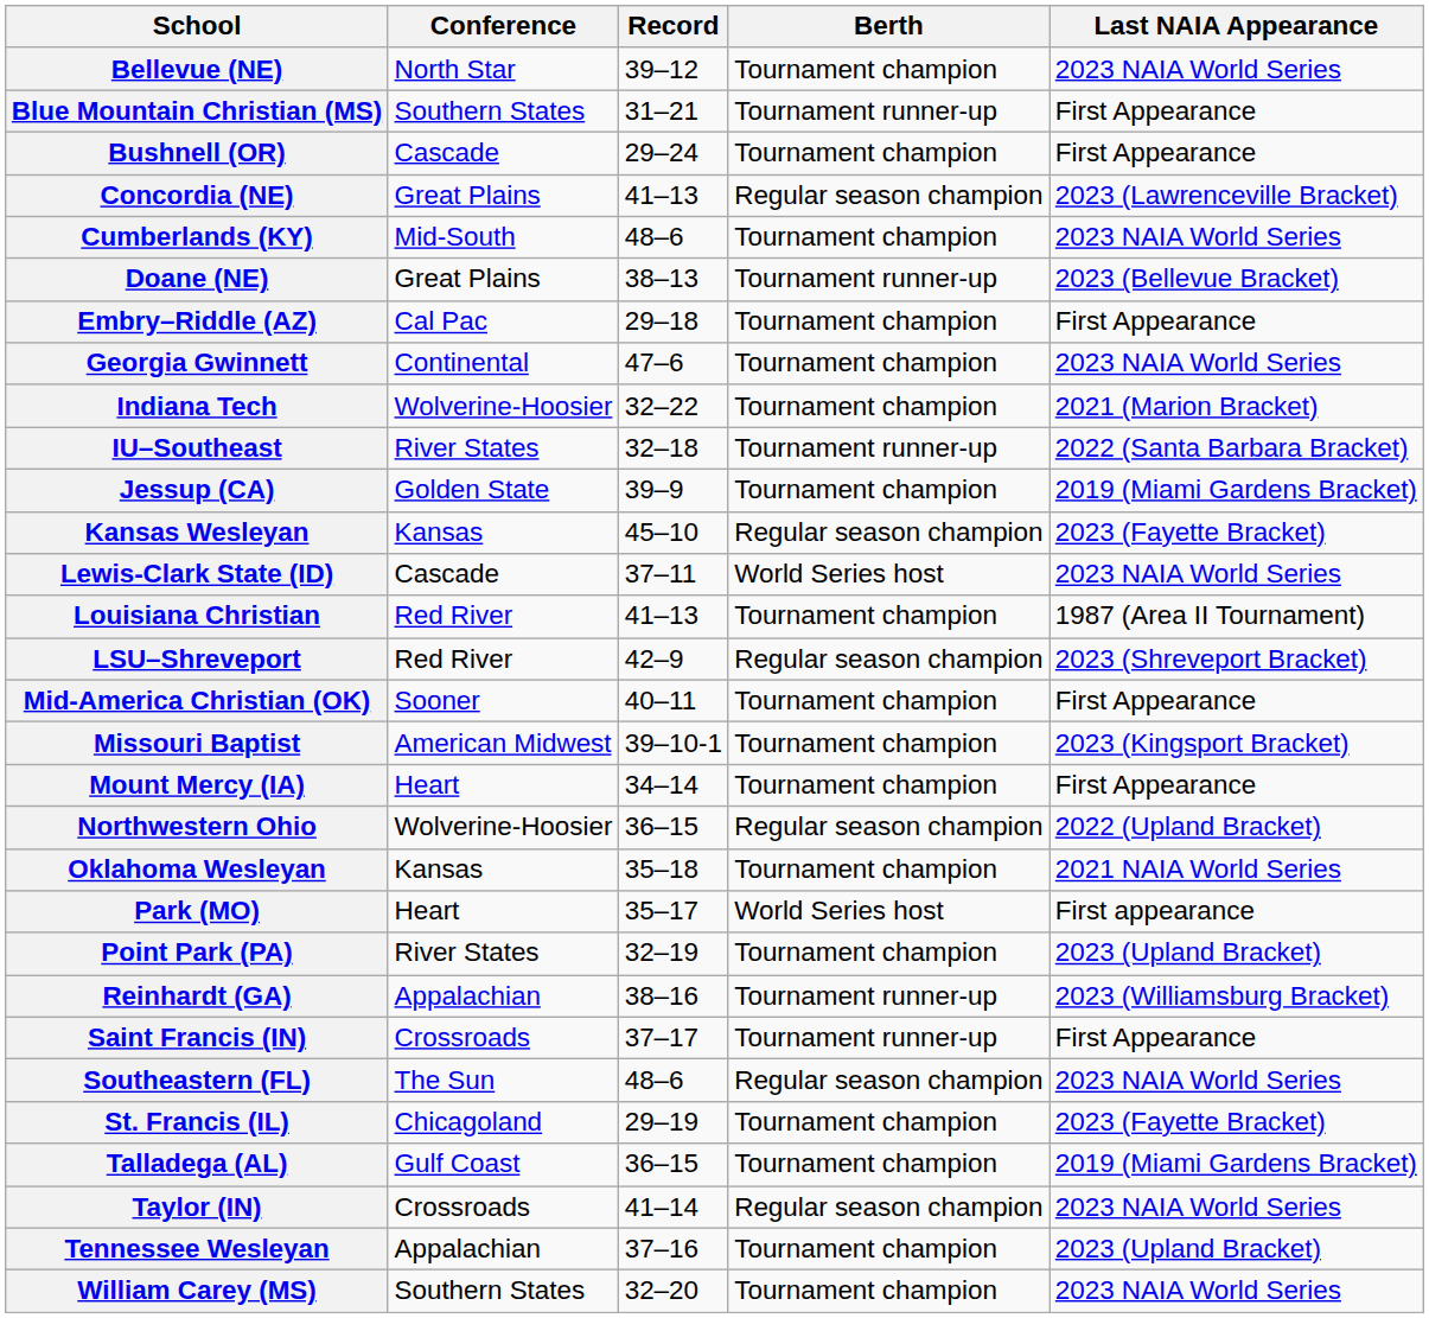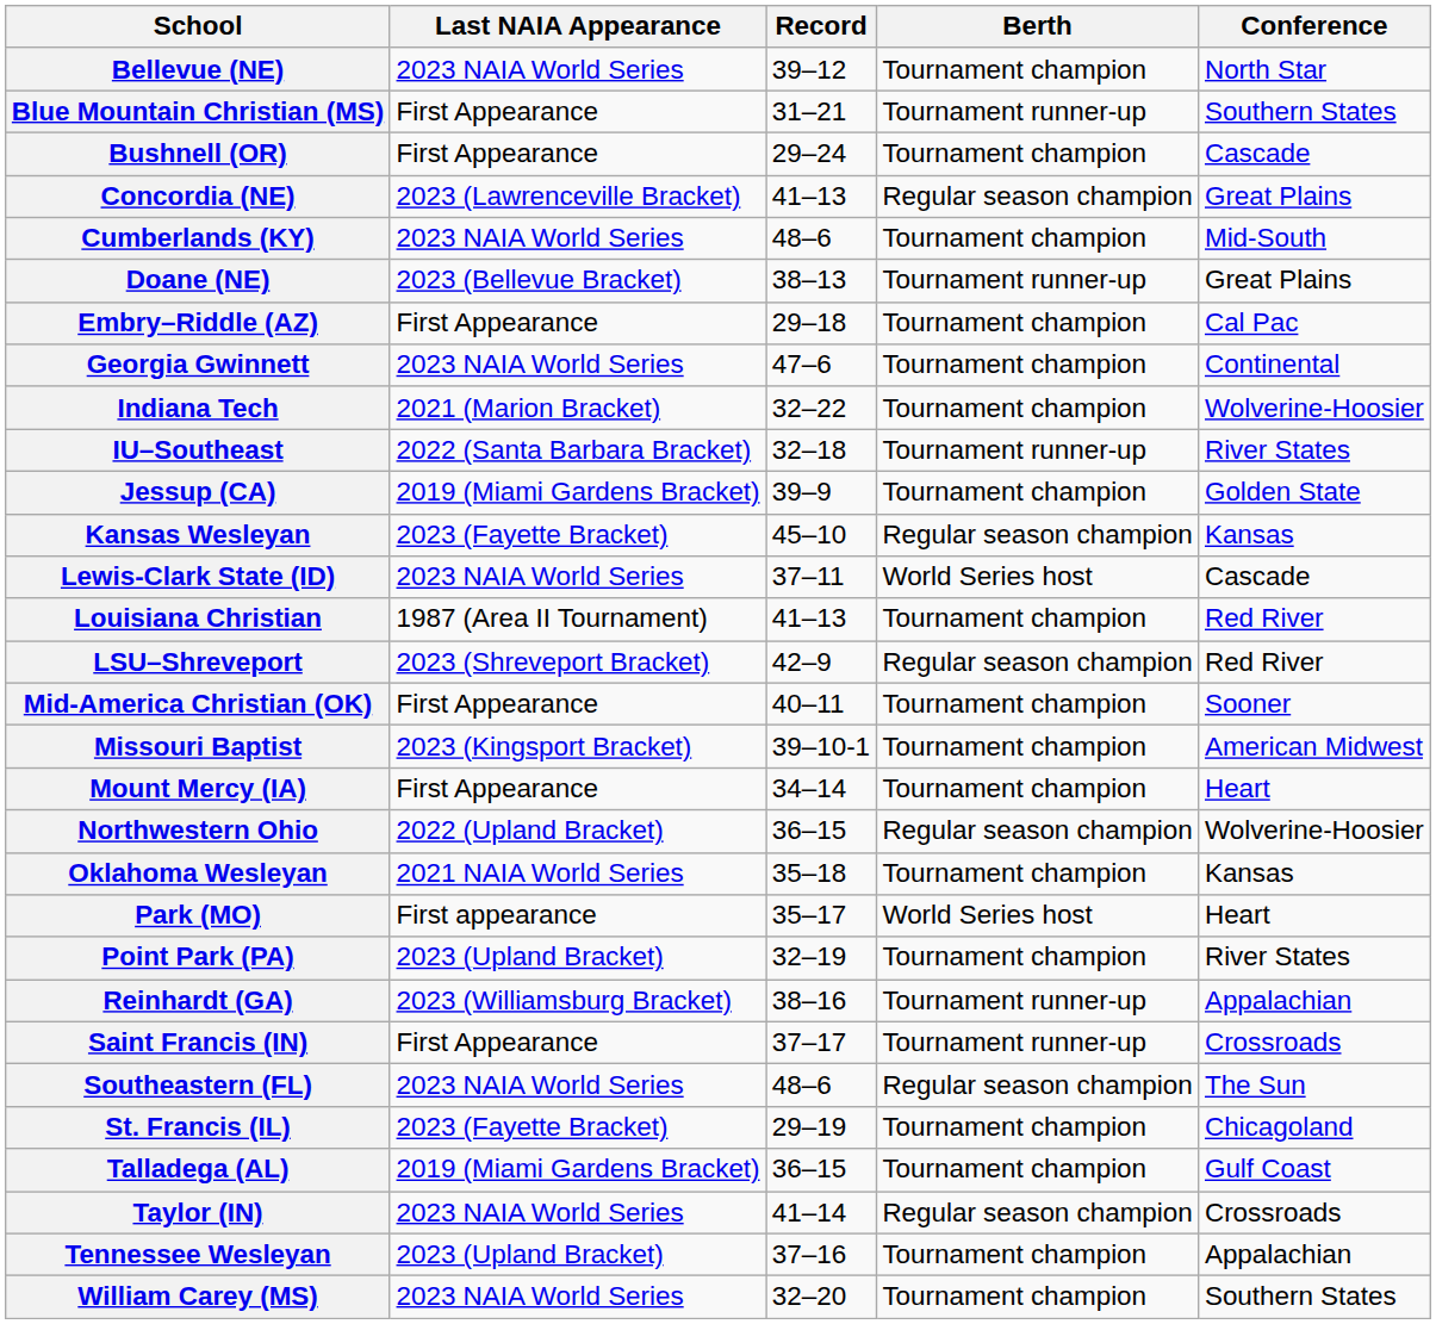columns swapped: Conference <-> Last NAIA Appearance
